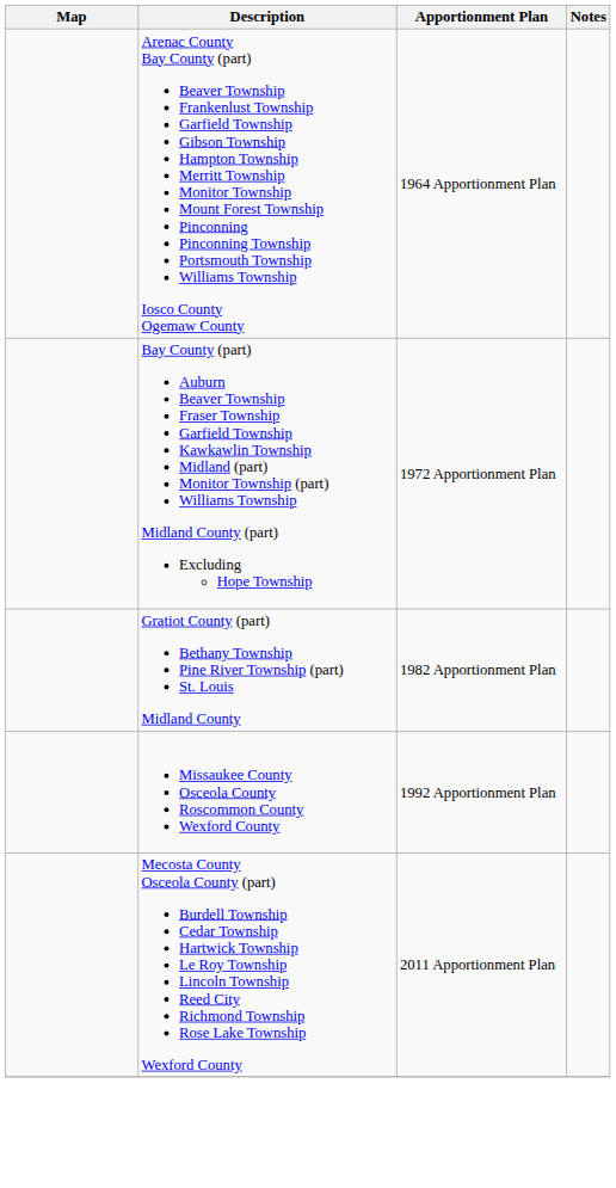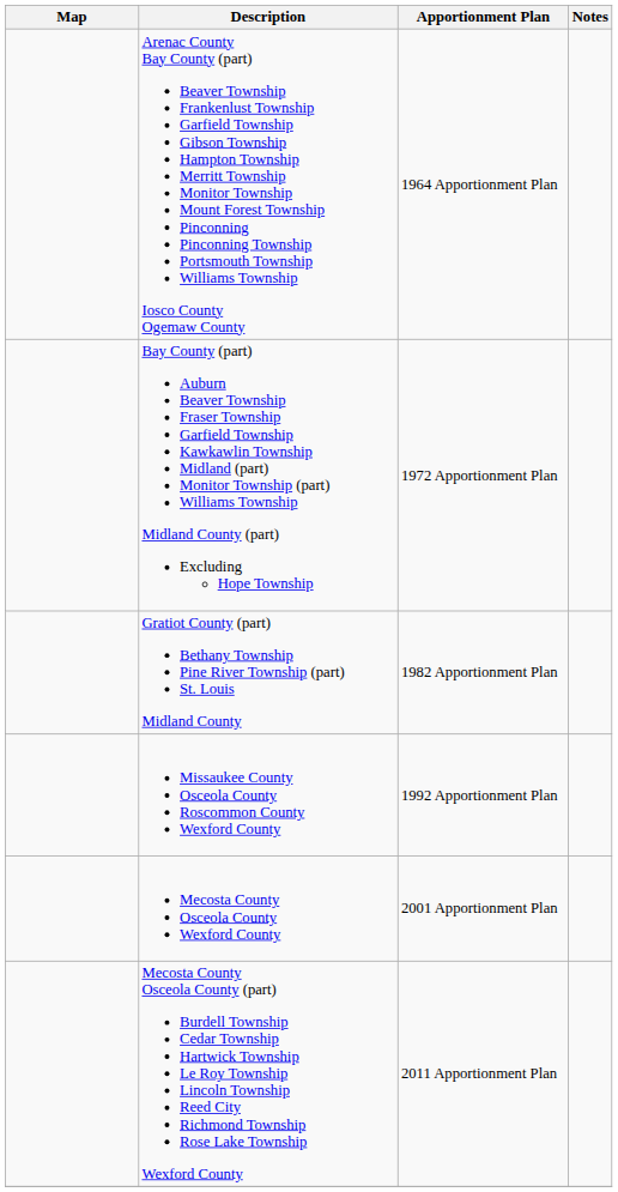+ row: Mecosta County Osceola County Wexford County | 2001 Apportionment Plan
